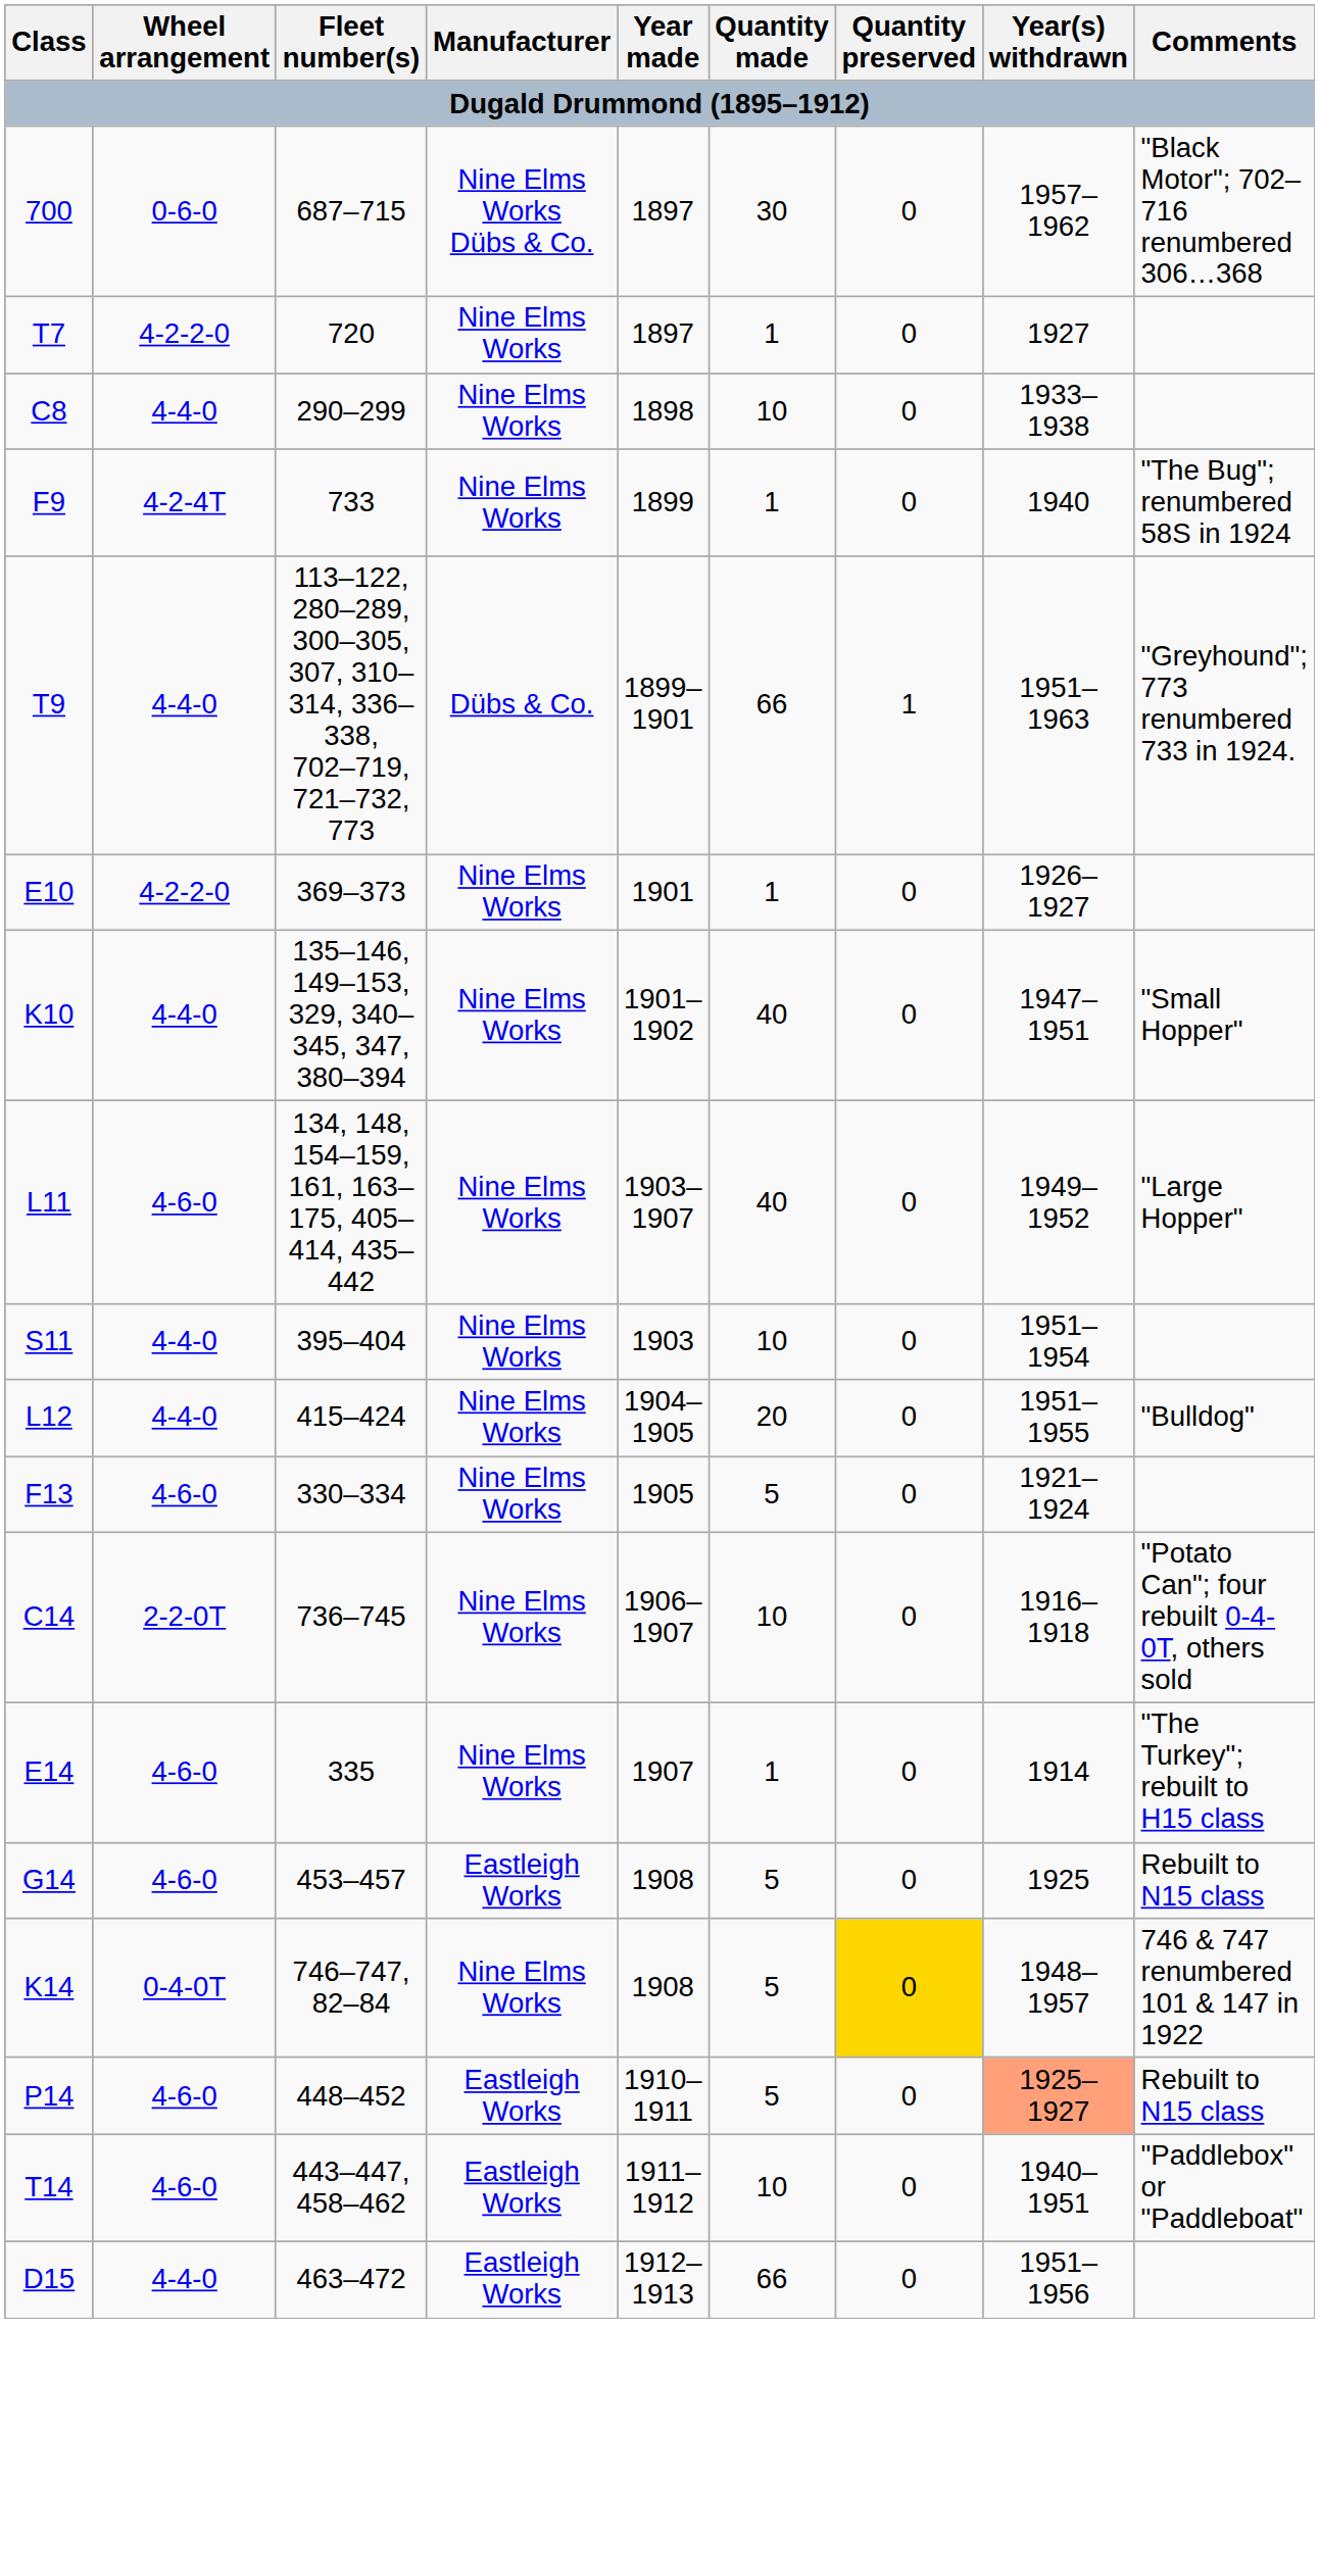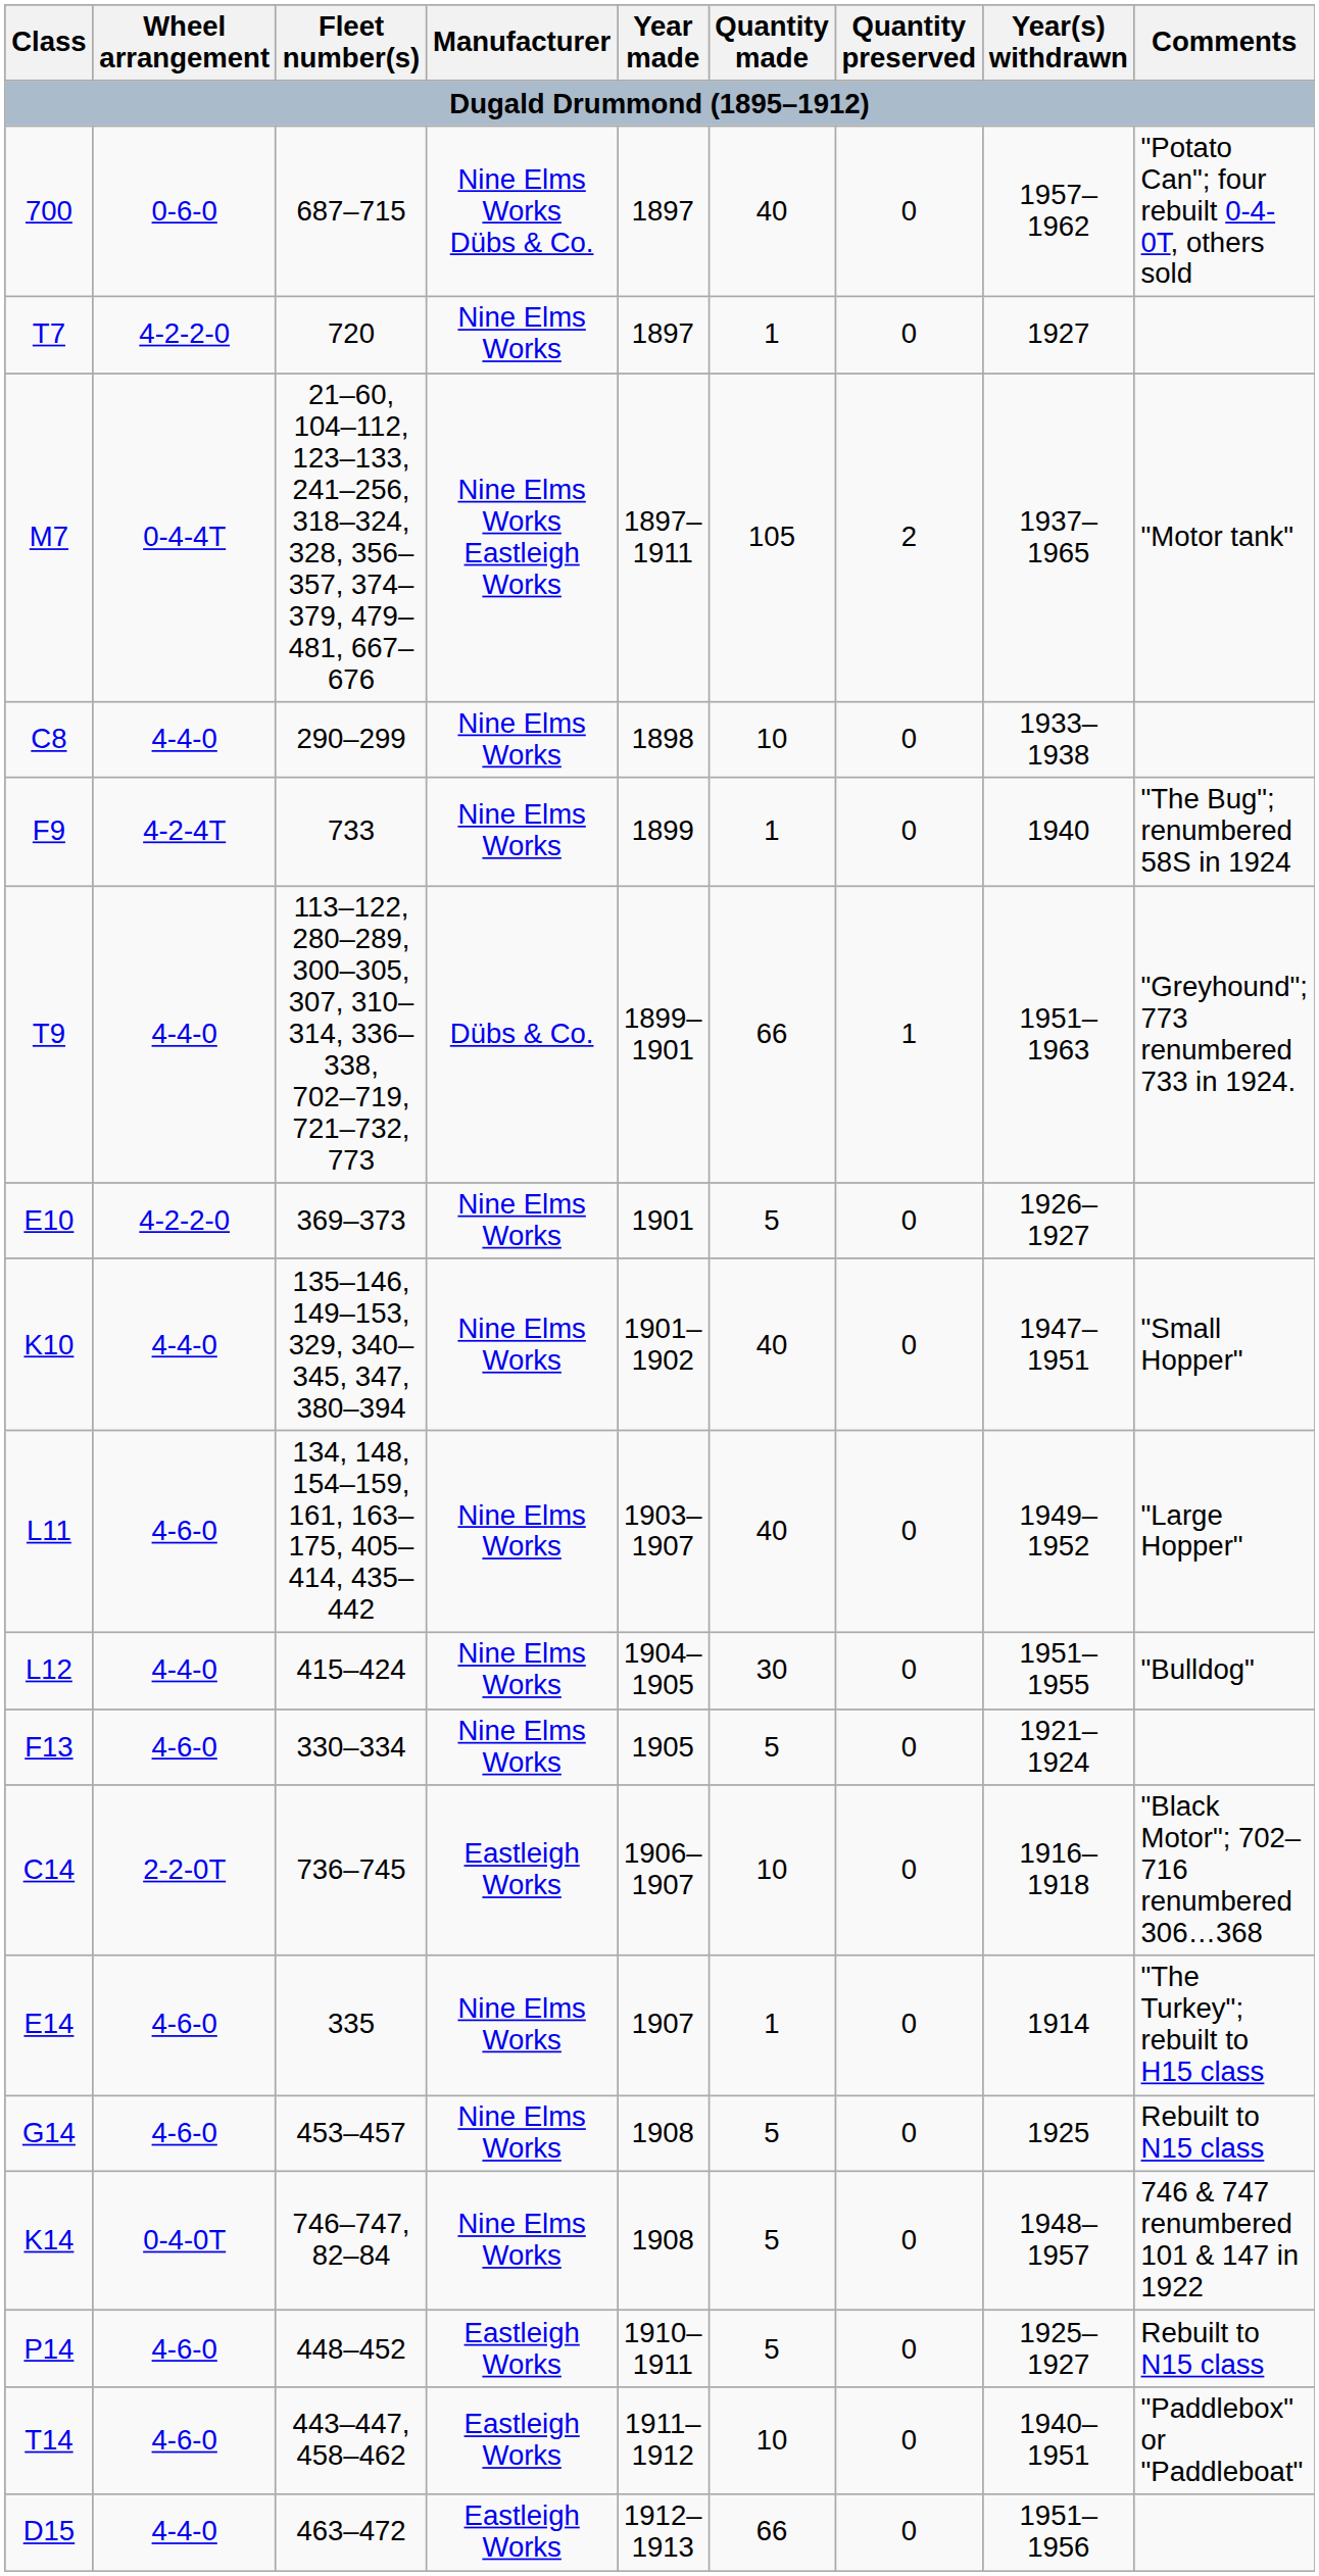700 | Quantity made: 30 -> 40
700 | Comments: "Black Motor"; 702–716 renumbered 306…368 -> "Potato Can"; four rebuilt 0-4-0T, others sold
+ row: M7 | 0-4-4T | 21–60, 104–112, 123–133, 241–256, 318–324, 328, 356–357, 374–379, 479–481, 667–676 | Nine Elms Works Eastleigh Works | 1897–1911 | 105 | 2 | 1937–1965 | "Motor tank"
E10 | Quantity made: 1 -> 5
- row: S11 | 4-4-0 | 395–404 | Nine Elms Works | 1903 | 10 | 0 | 1951–1954
L12 | Quantity made: 20 -> 30
C14 | Manufacturer: Nine Elms Works -> Eastleigh Works
C14 | Comments: "Potato Can"; four rebuilt 0-4-0T, others sold -> "Black Motor"; 702–716 renumbered 306…368
G14 | Manufacturer: Eastleigh Works -> Nine Elms Works
K14 | Quantity preserved: gold background -> no background
P14 | Year(s) withdrawn: lightsalmon background -> no background
